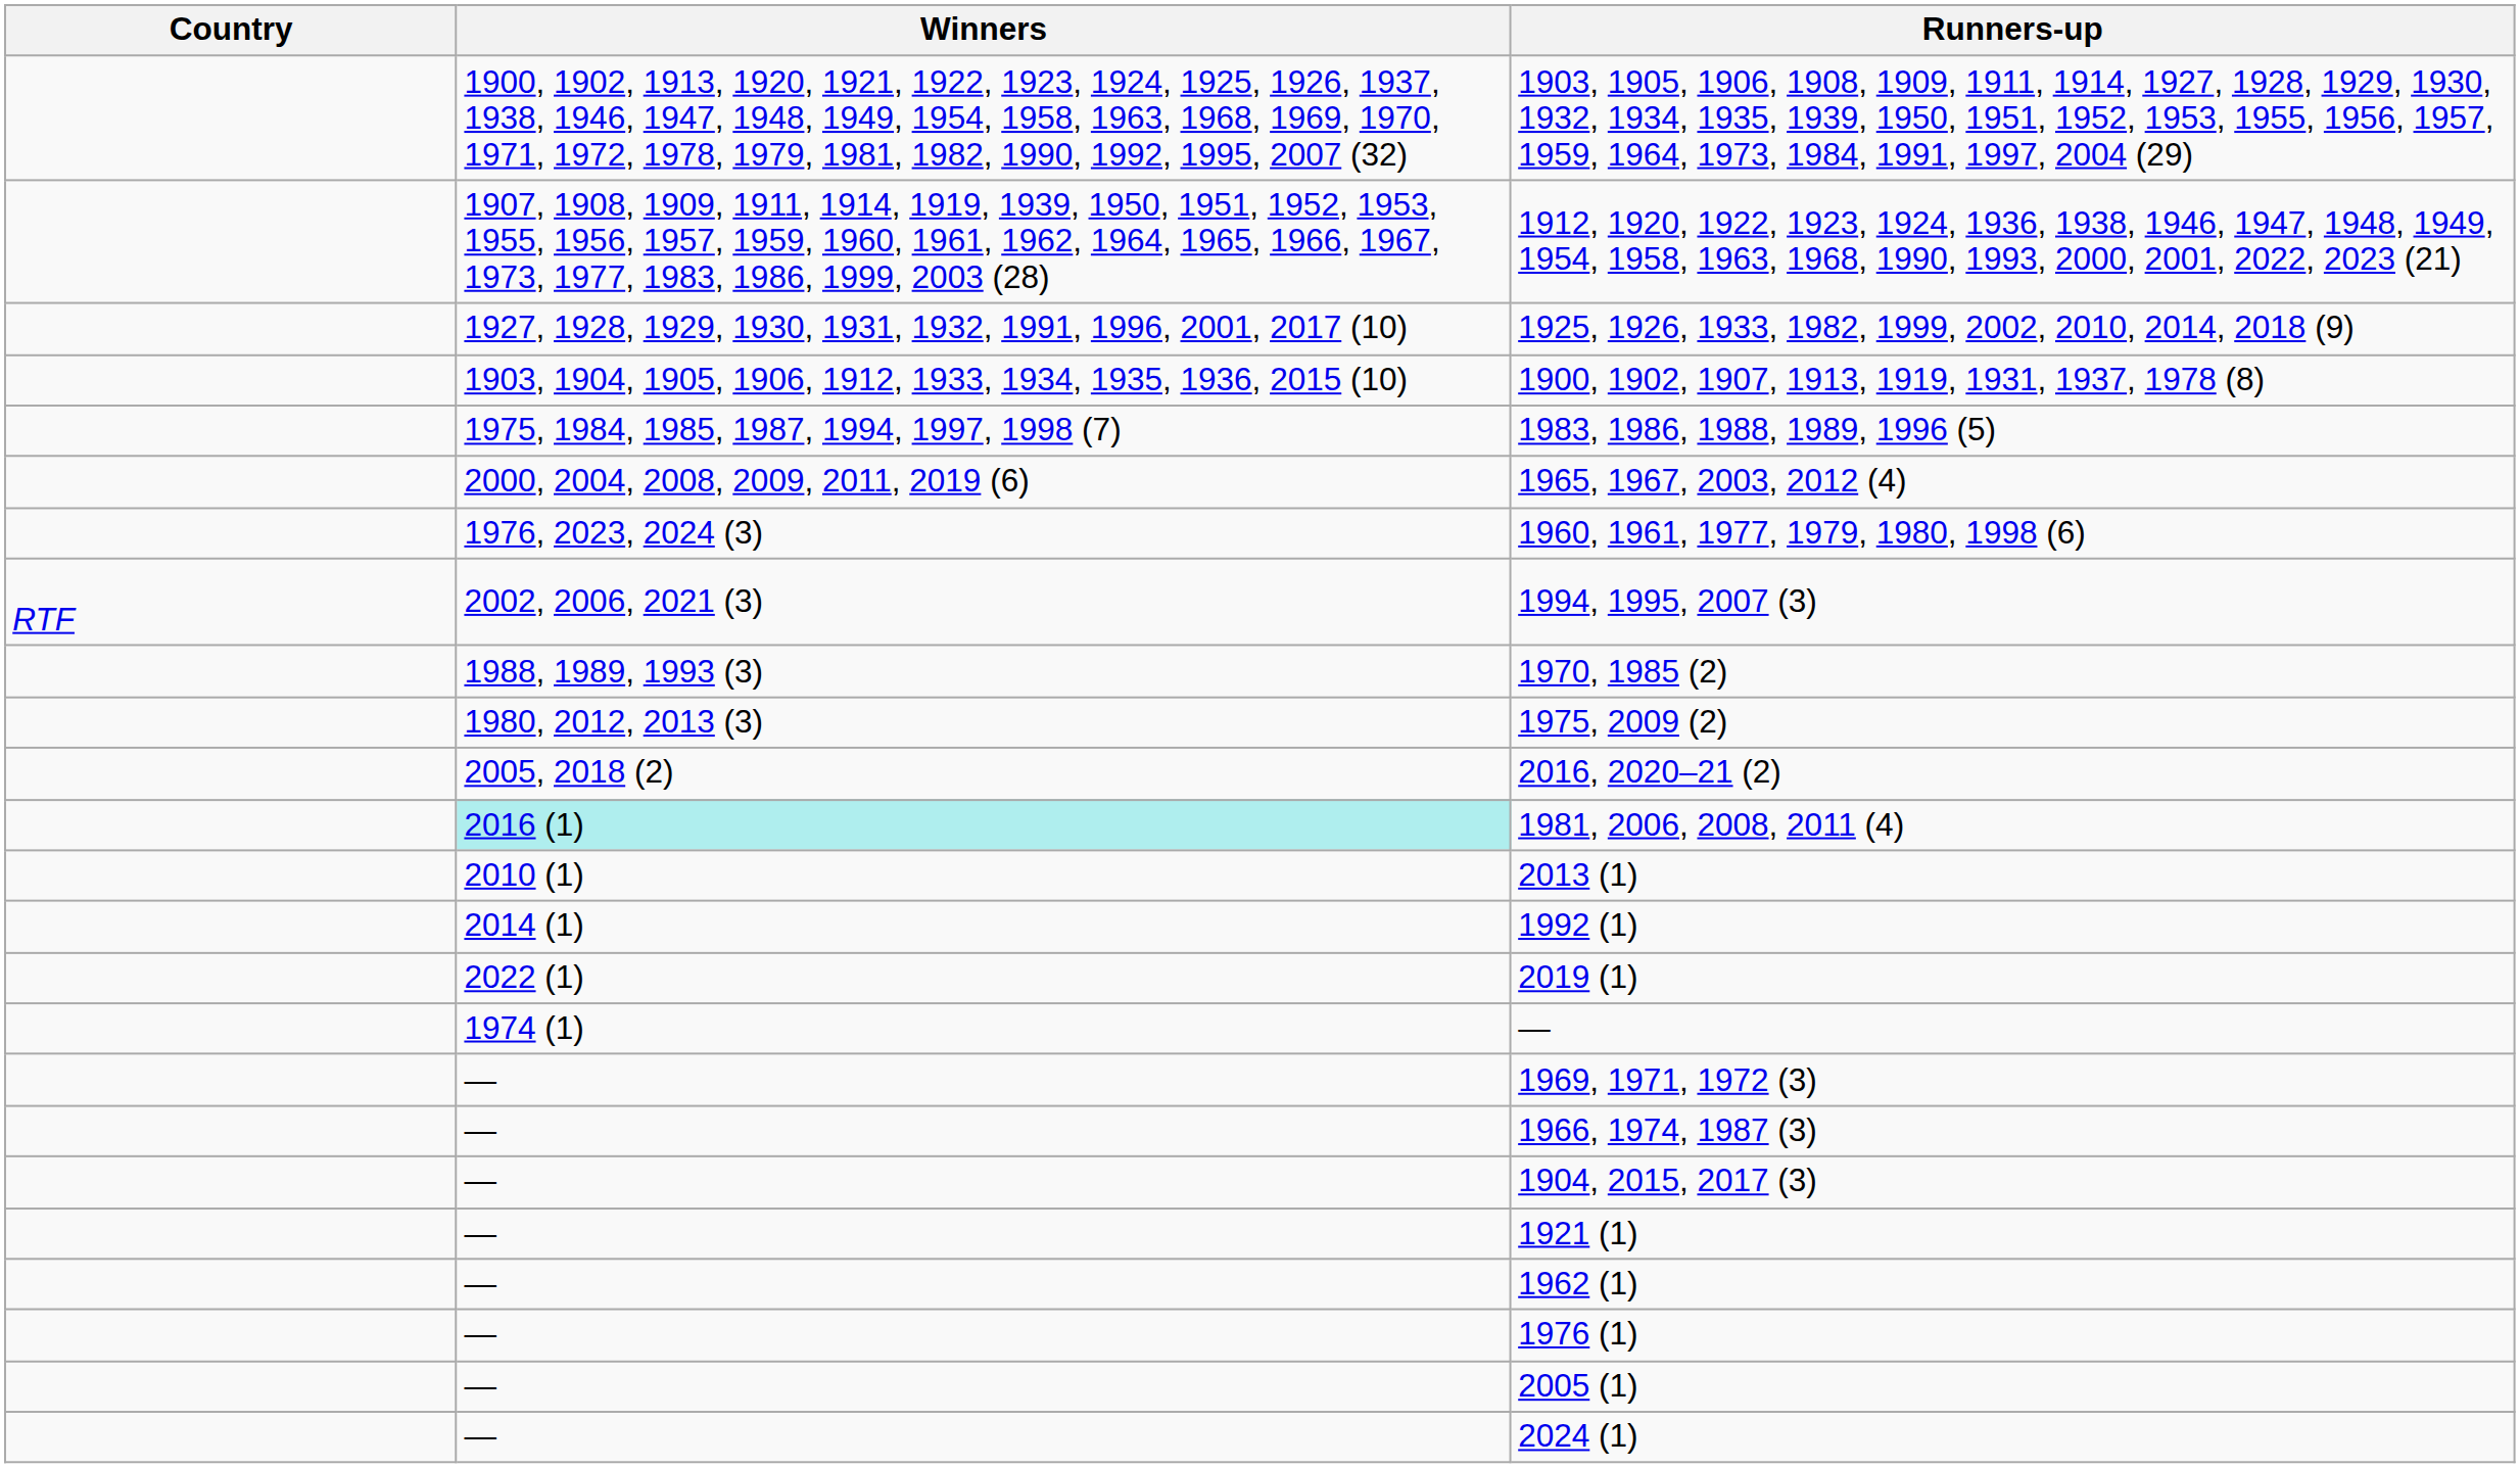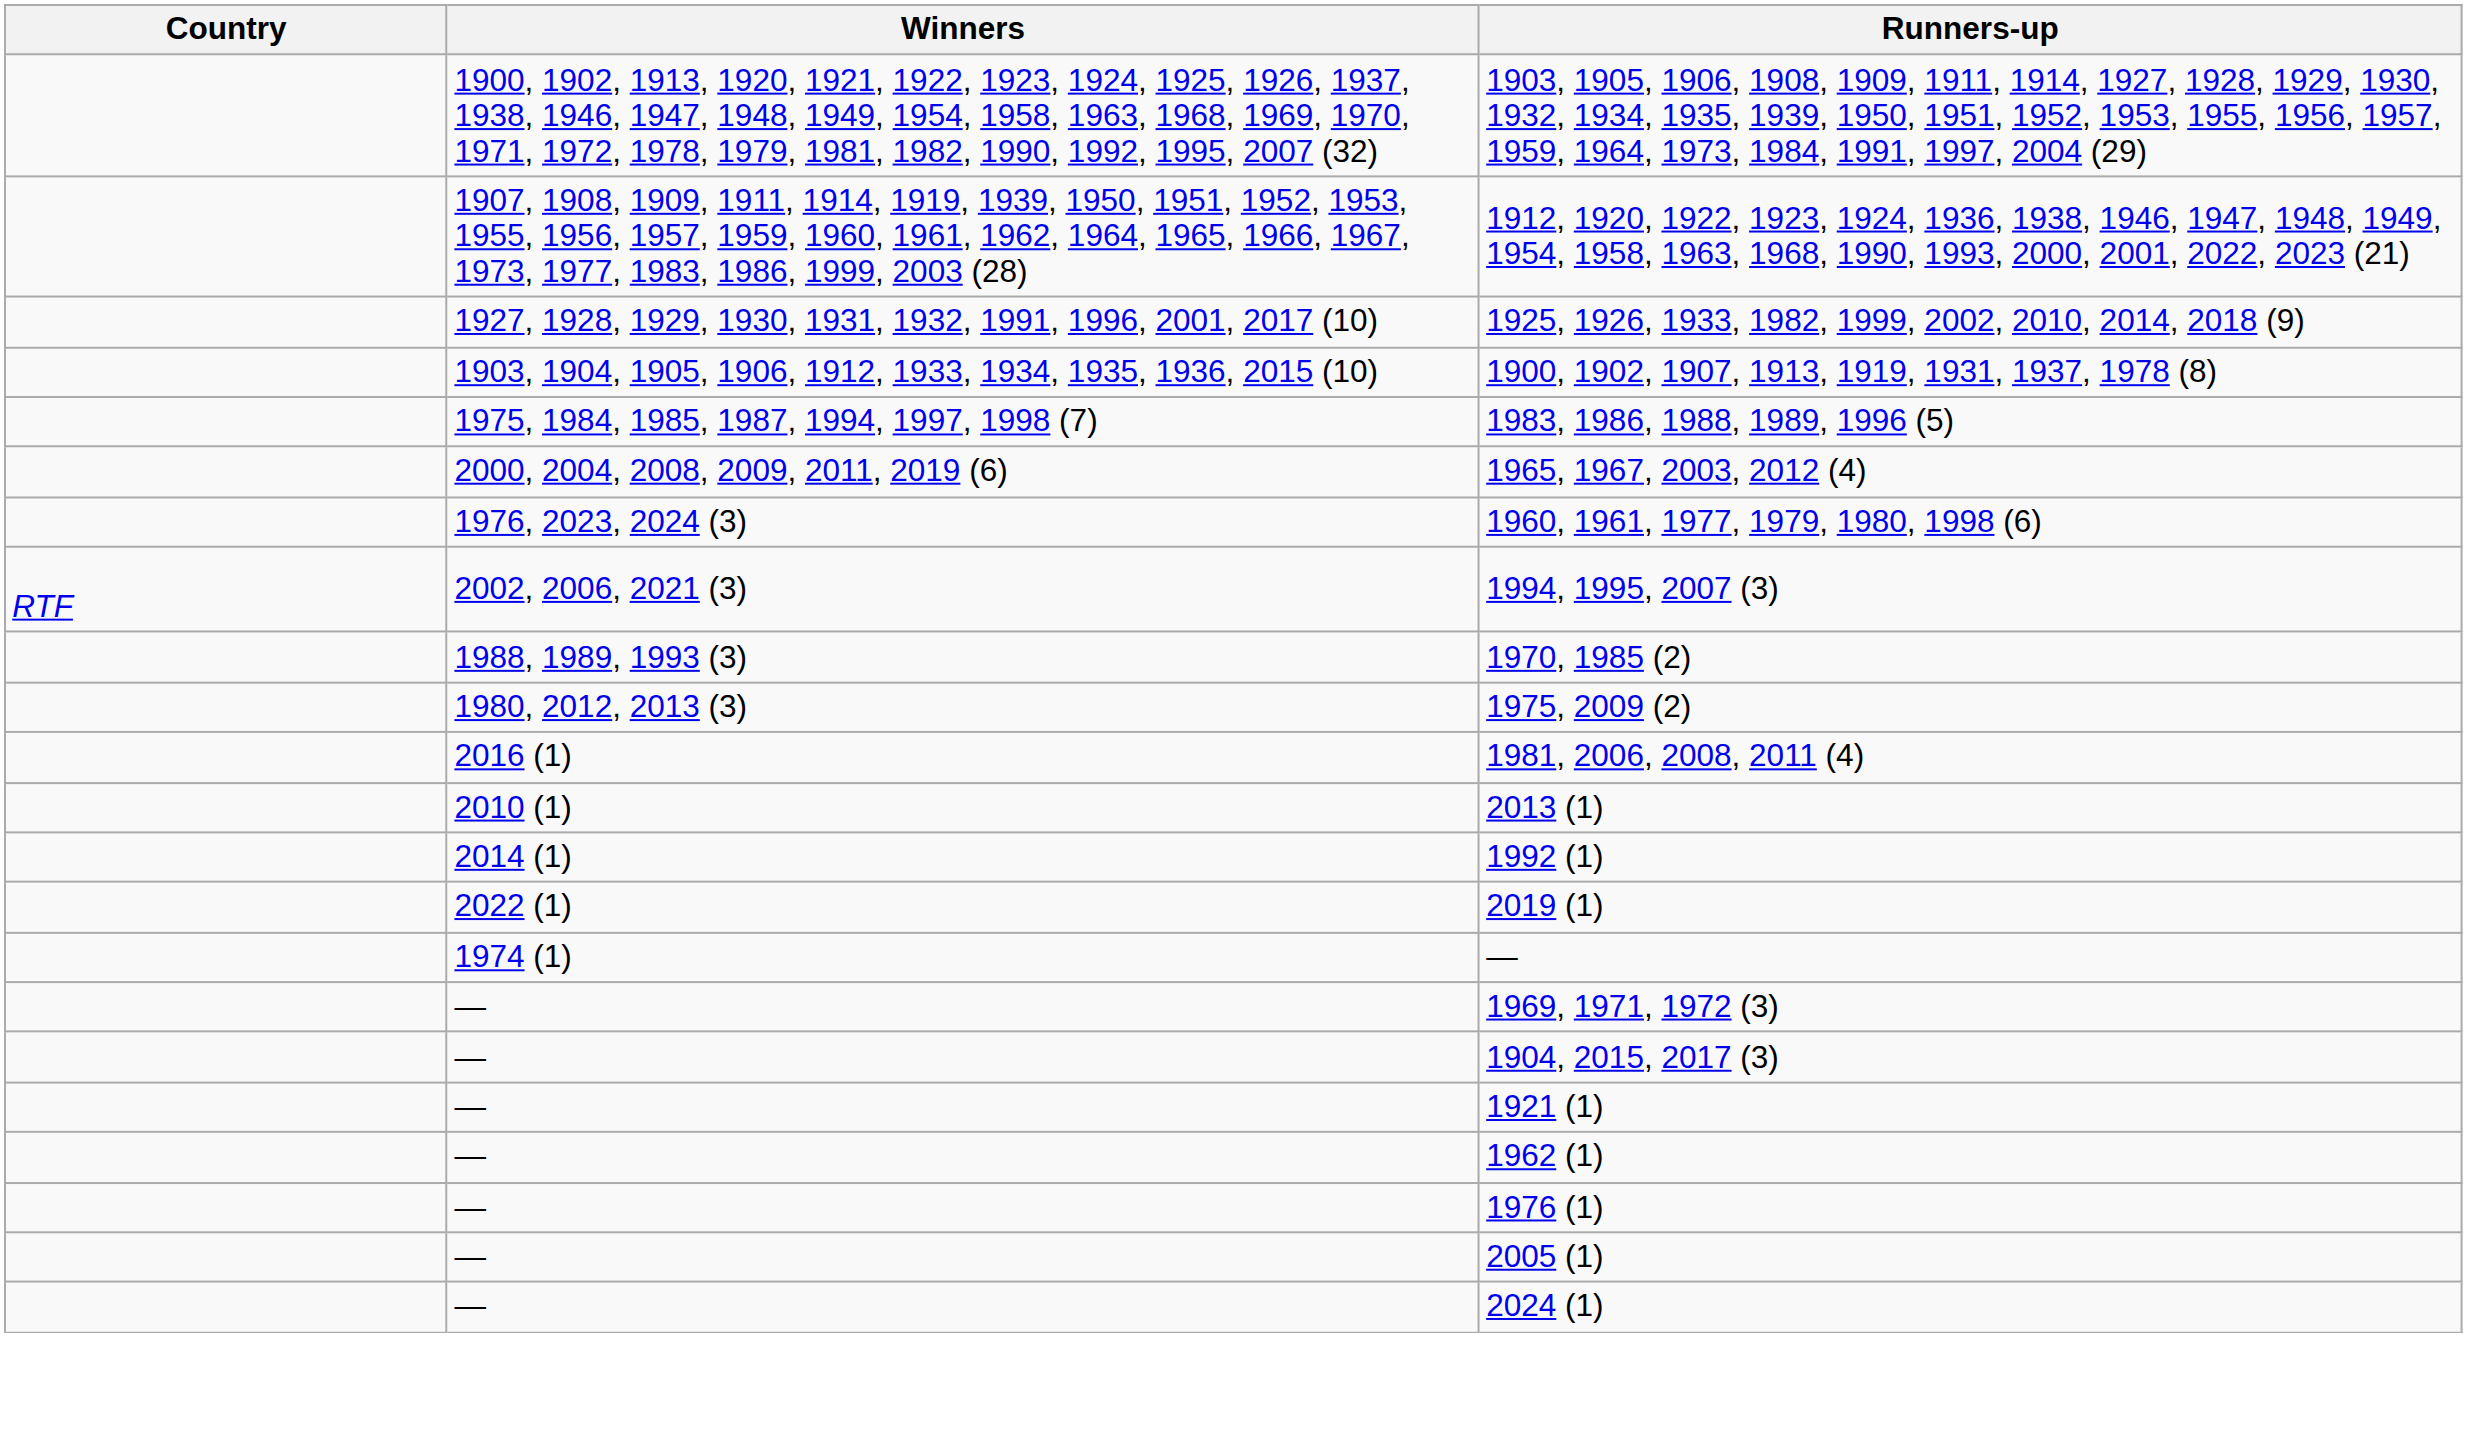- row: 2005, 2018 (2) | 2016, 2020–21 (2)
1981, 2006, 2008, 2011 (4) | Winners: paleturquoise background -> no background
- row: — | 1966, 1974, 1987 (3)
